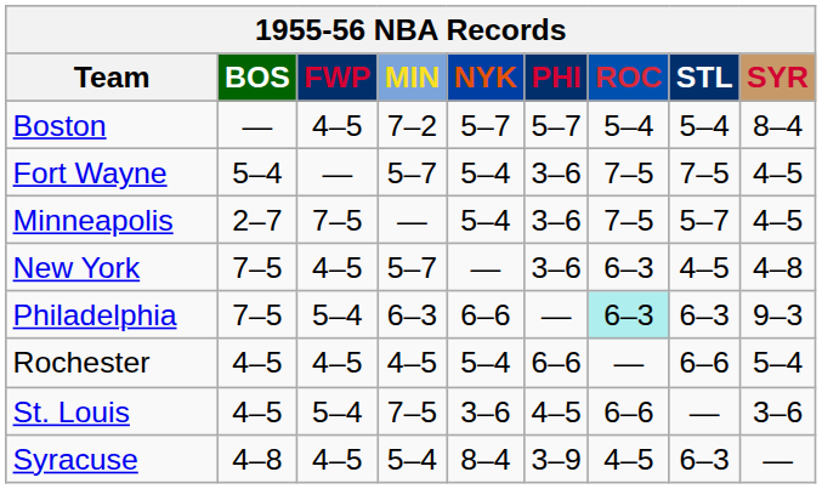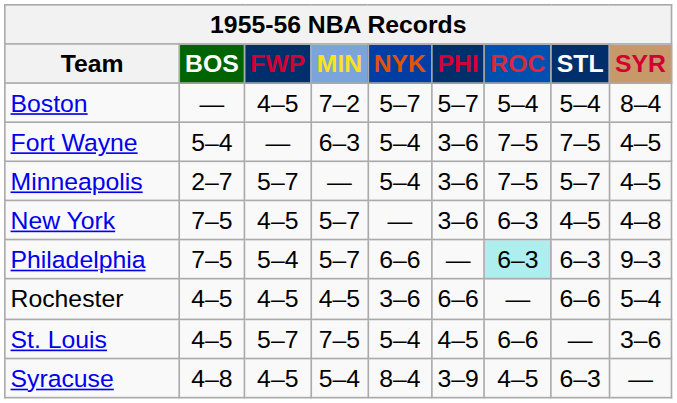Fort Wayne | MIN: 5–7 -> 6–3
Minneapolis | FWP: 7–5 -> 5–7
Philadelphia | MIN: 6–3 -> 5–7
Rochester | NYK: 5–4 -> 3–6
St. Louis | FWP: 5–4 -> 5–7
St. Louis | NYK: 3–6 -> 5–4
